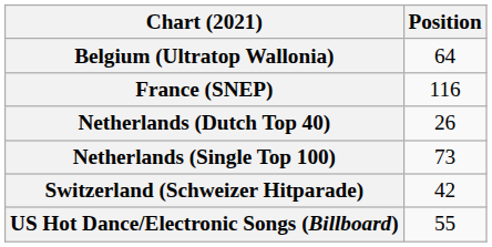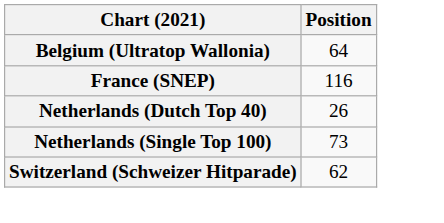Switzerland (Schweizer Hitparade) | Position: 42 -> 62
- row: US Hot Dance/Electronic Songs (Billboard) | 55
